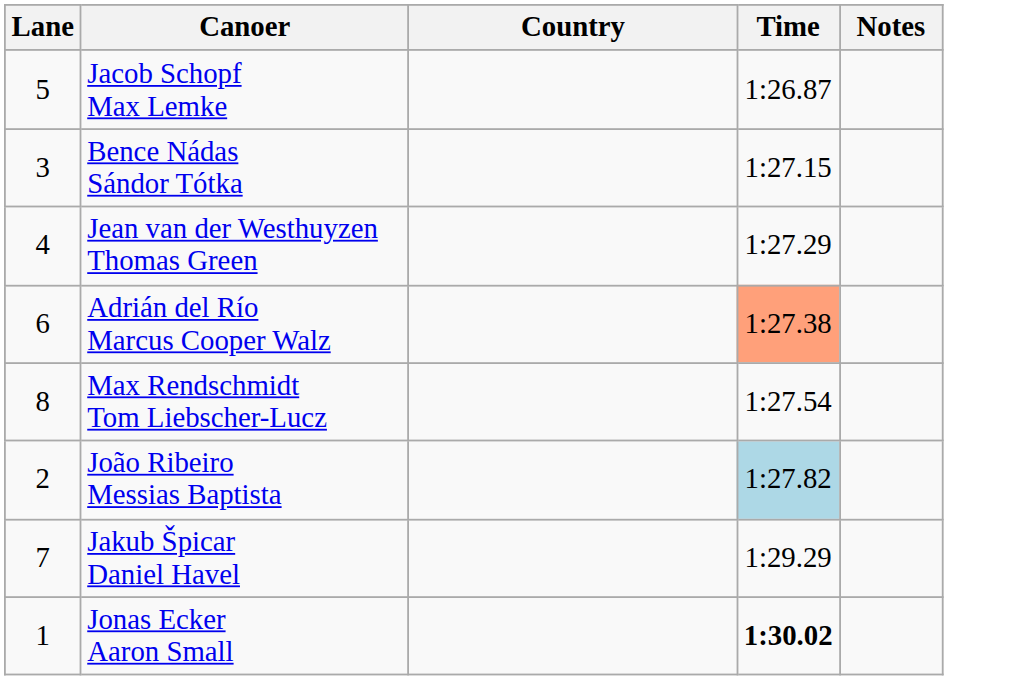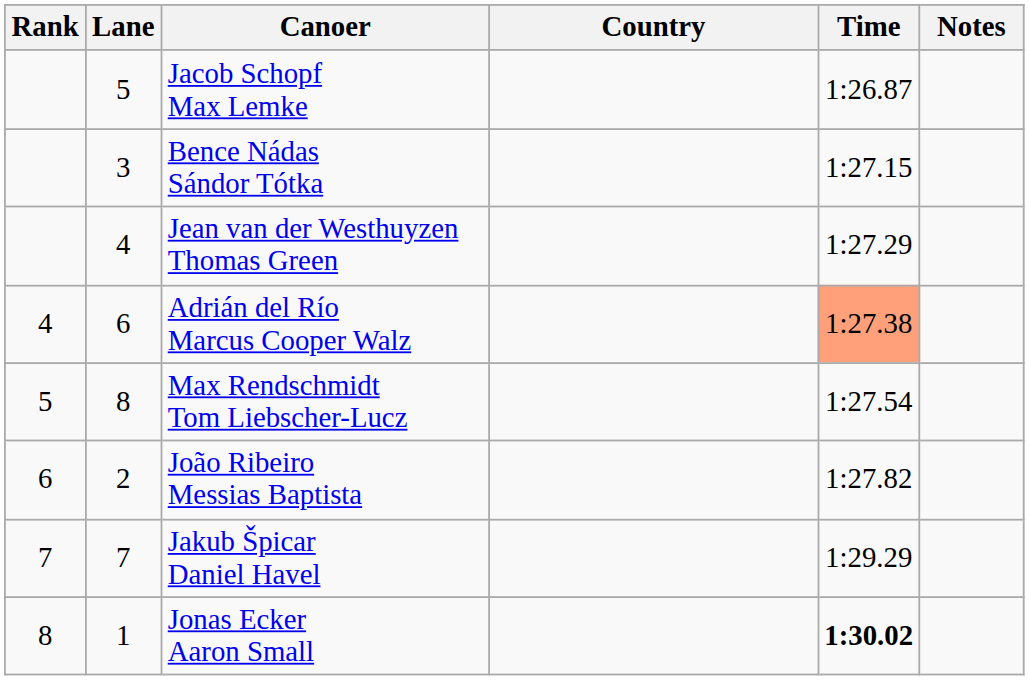+ column: Rank | 4 | 5 | 6 | 7 | 8
João Ribeiro Messias Baptista | Time: lightblue background -> no background
